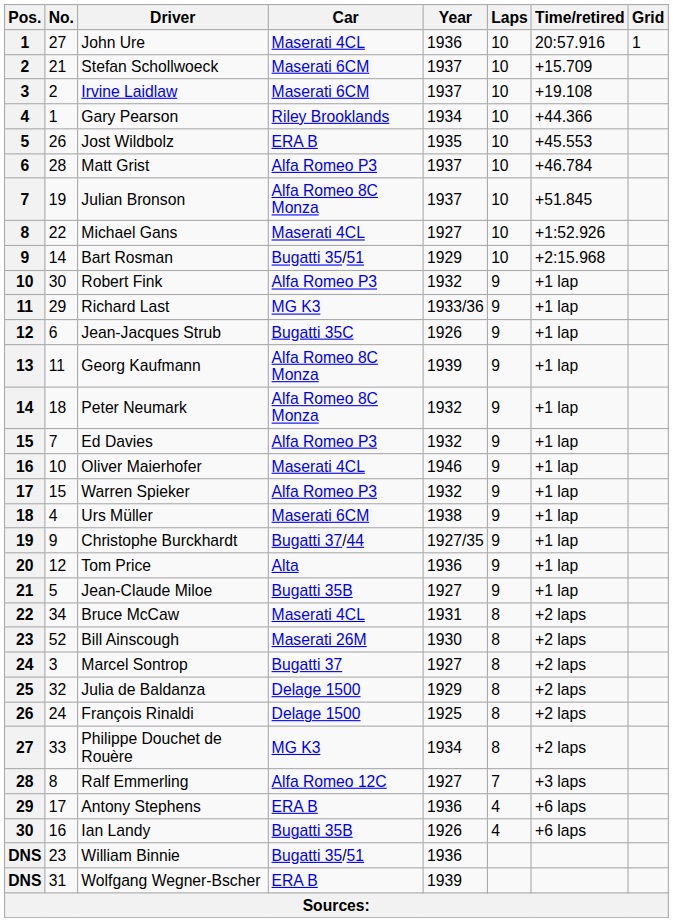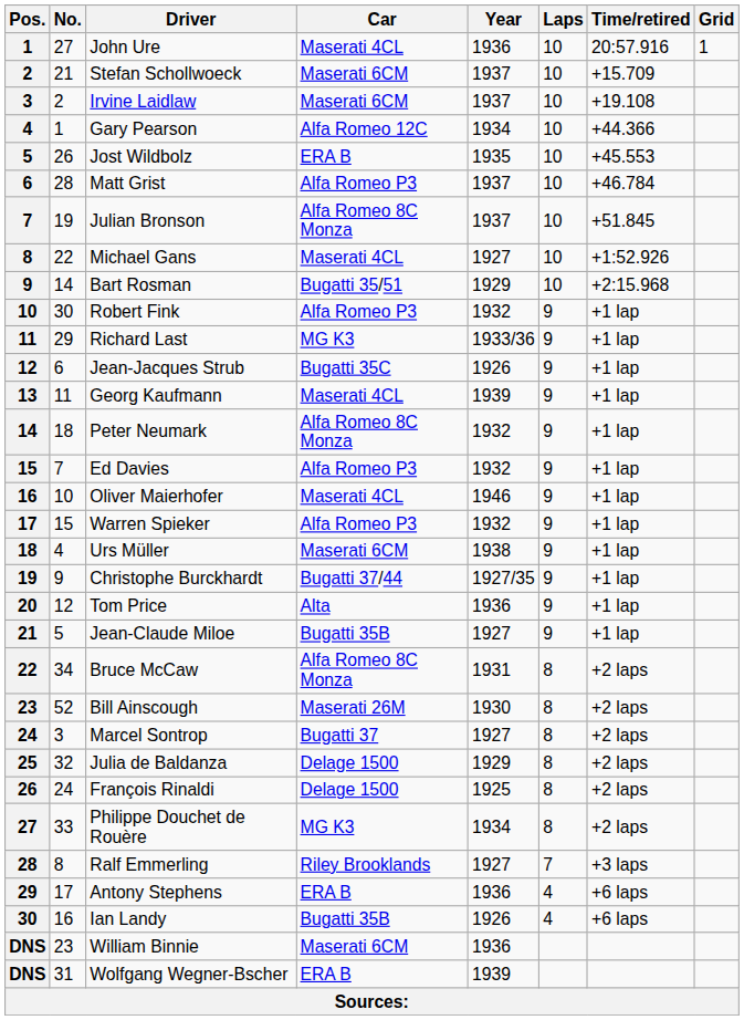Gary Pearson | Car: Riley Brooklands -> Alfa Romeo 12C
Georg Kaufmann | Car: Alfa Romeo 8C Monza -> Maserati 4CL
Bruce McCaw | Car: Maserati 4CL -> Alfa Romeo 8C Monza
Ralf Emmerling | Car: Alfa Romeo 12C -> Riley Brooklands
William Binnie | Car: Bugatti 35/51 -> Maserati 6CM
